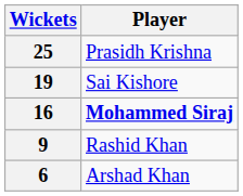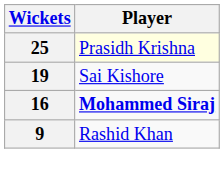25 | Player: no background -> lightyellow background
- row: 6 | Arshad Khan
